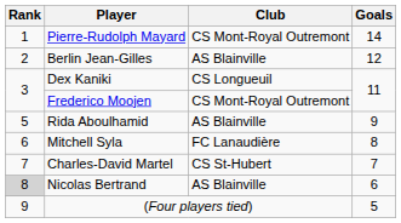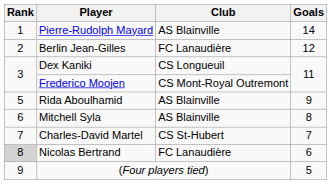Pierre-Rudolph Mayard | Club: CS Mont-Royal Outremont -> AS Blainville
Berlin Jean-Gilles | Club: AS Blainville -> FC Lanaudière
Mitchell Syla | Club: FC Lanaudière -> AS Blainville
Nicolas Bertrand | Club: AS Blainville -> FC Lanaudière
